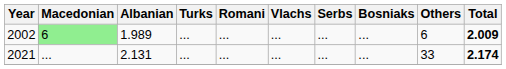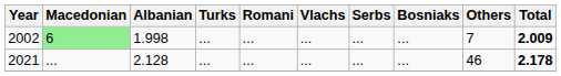2002 | Albanian: 1.989 -> 1.998
2002 | Others: 6 -> 7
2021 | Albanian: 2.131 -> 2.128
2021 | Others: 33 -> 46
2021 | Total: 2.174 -> 2.178
